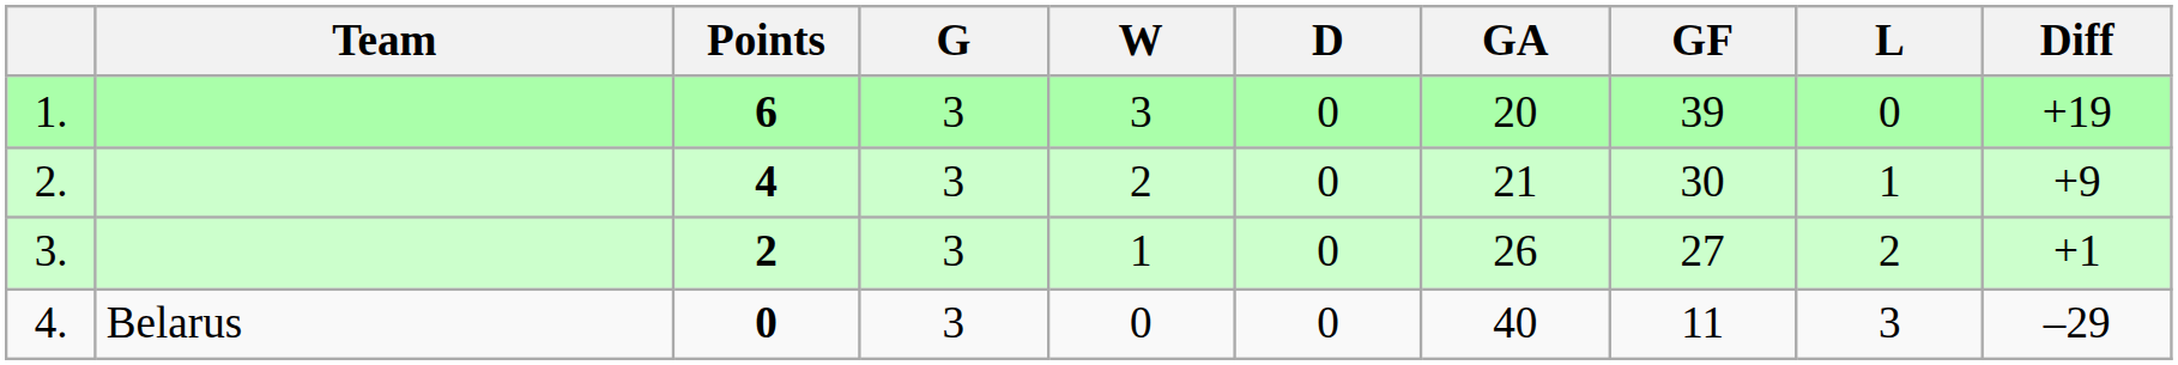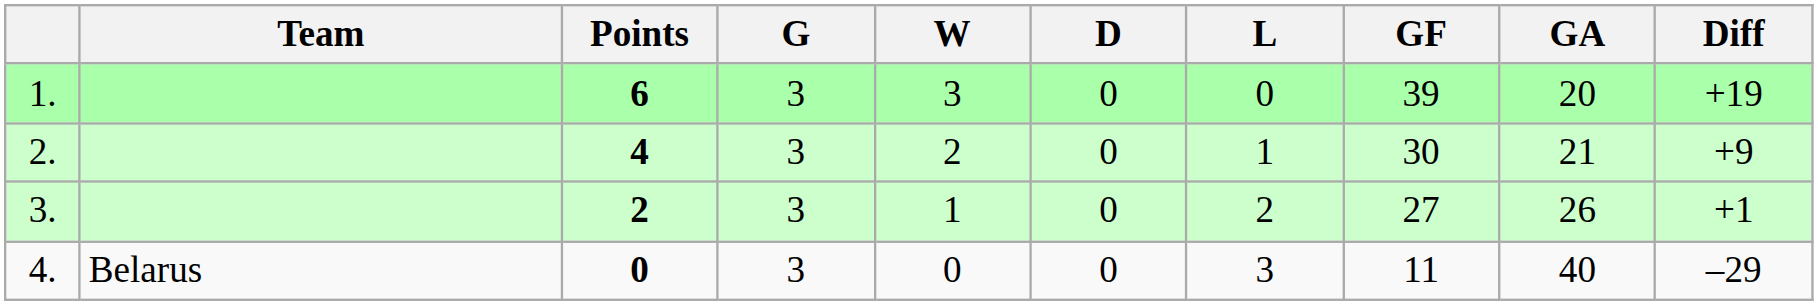columns swapped: L <-> GA
